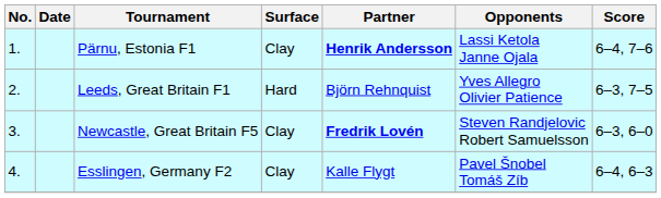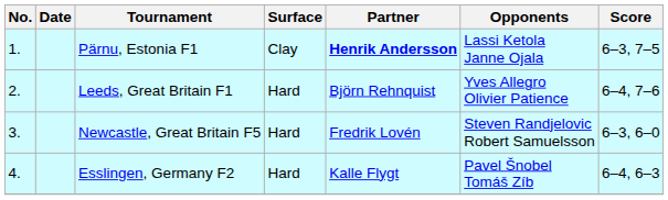Pärnu, Estonia F1 | Score: 6–4, 7–6 -> 6–3, 7–5
Leeds, Great Britain F1 | Score: 6–3, 7–5 -> 6–4, 7–6
Newcastle, Great Britain F5 | Surface: Clay -> Hard
Newcastle, Great Britain F5 | Partner: bold -> normal
Esslingen, Germany F2 | Surface: Clay -> Hard
